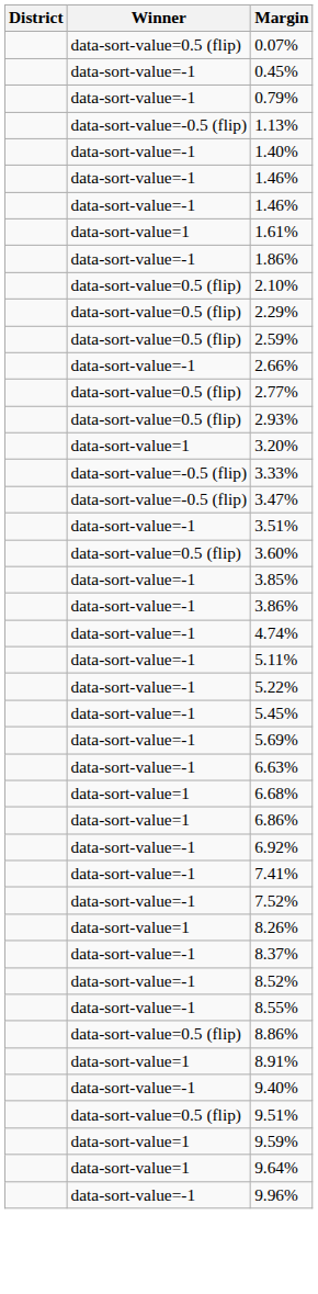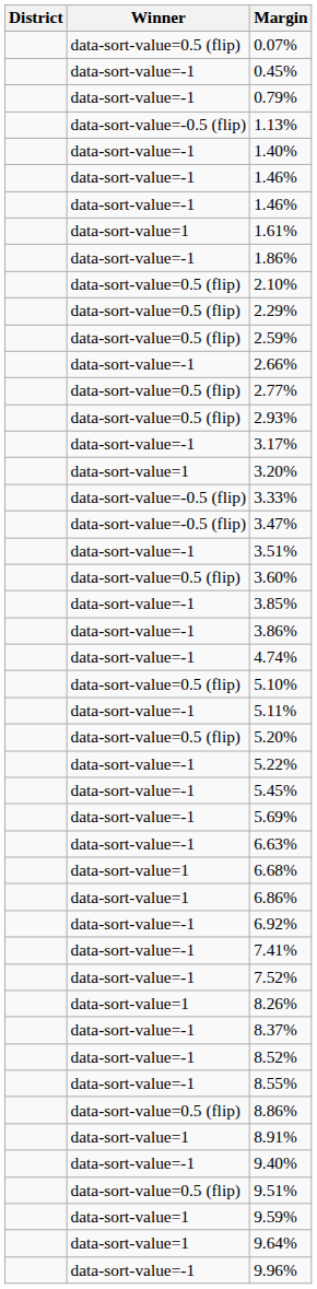+ row: data-sort-value=-1 | 3.17%
+ row: data-sort-value=0.5 (flip) | 5.10%
+ row: data-sort-value=0.5 (flip) | 5.20%
